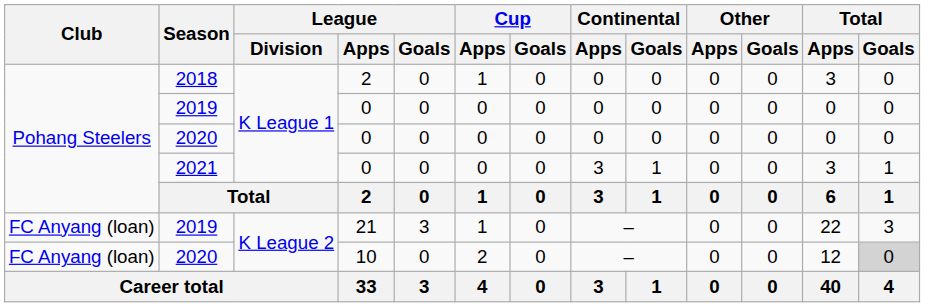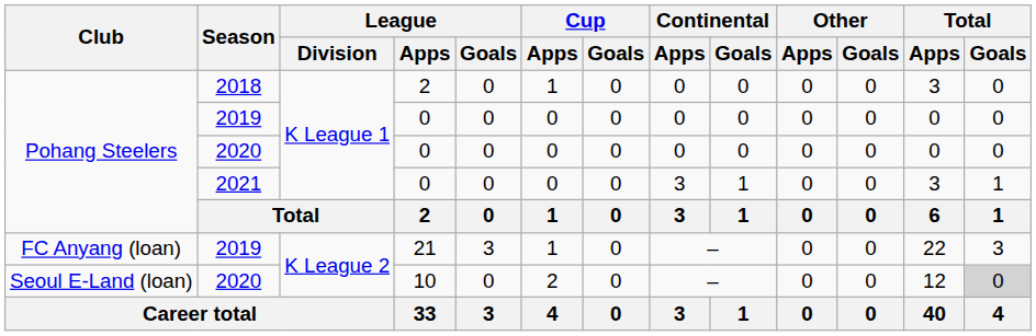2020 / 10 | Club: FC Anyang (loan) -> Seoul E-Land (loan)
